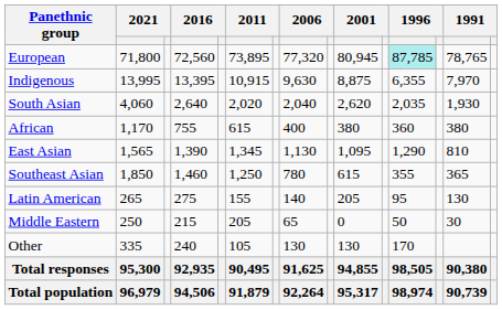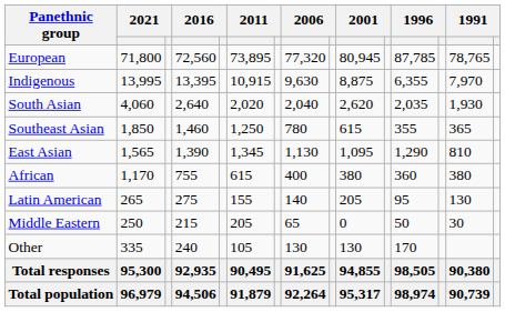European | column 12: paleturquoise background -> no background
rows swapped: Southeast Asian <-> African
